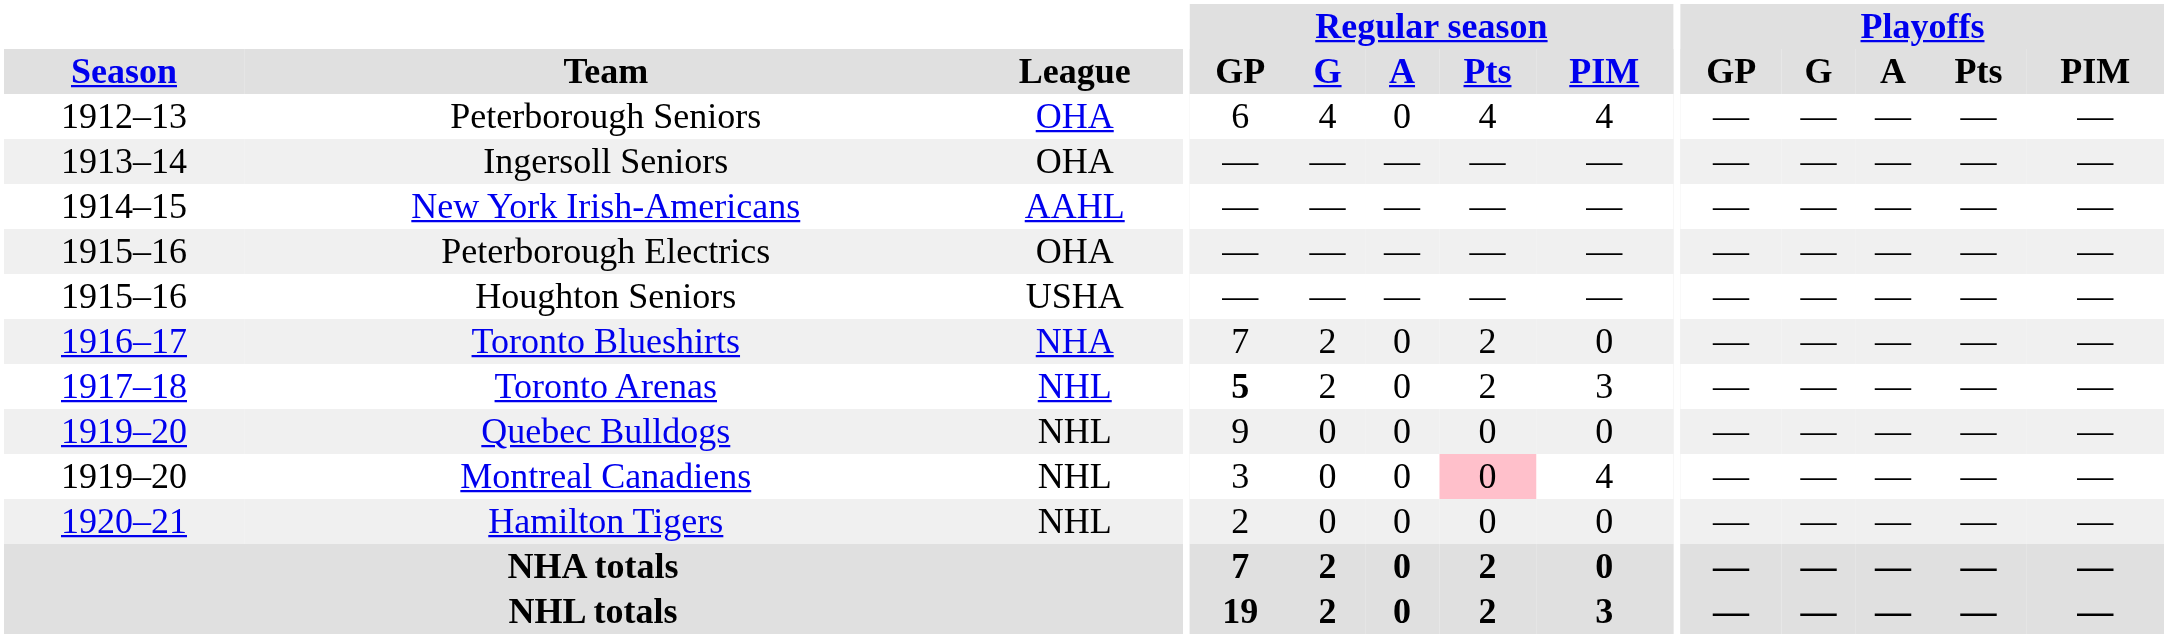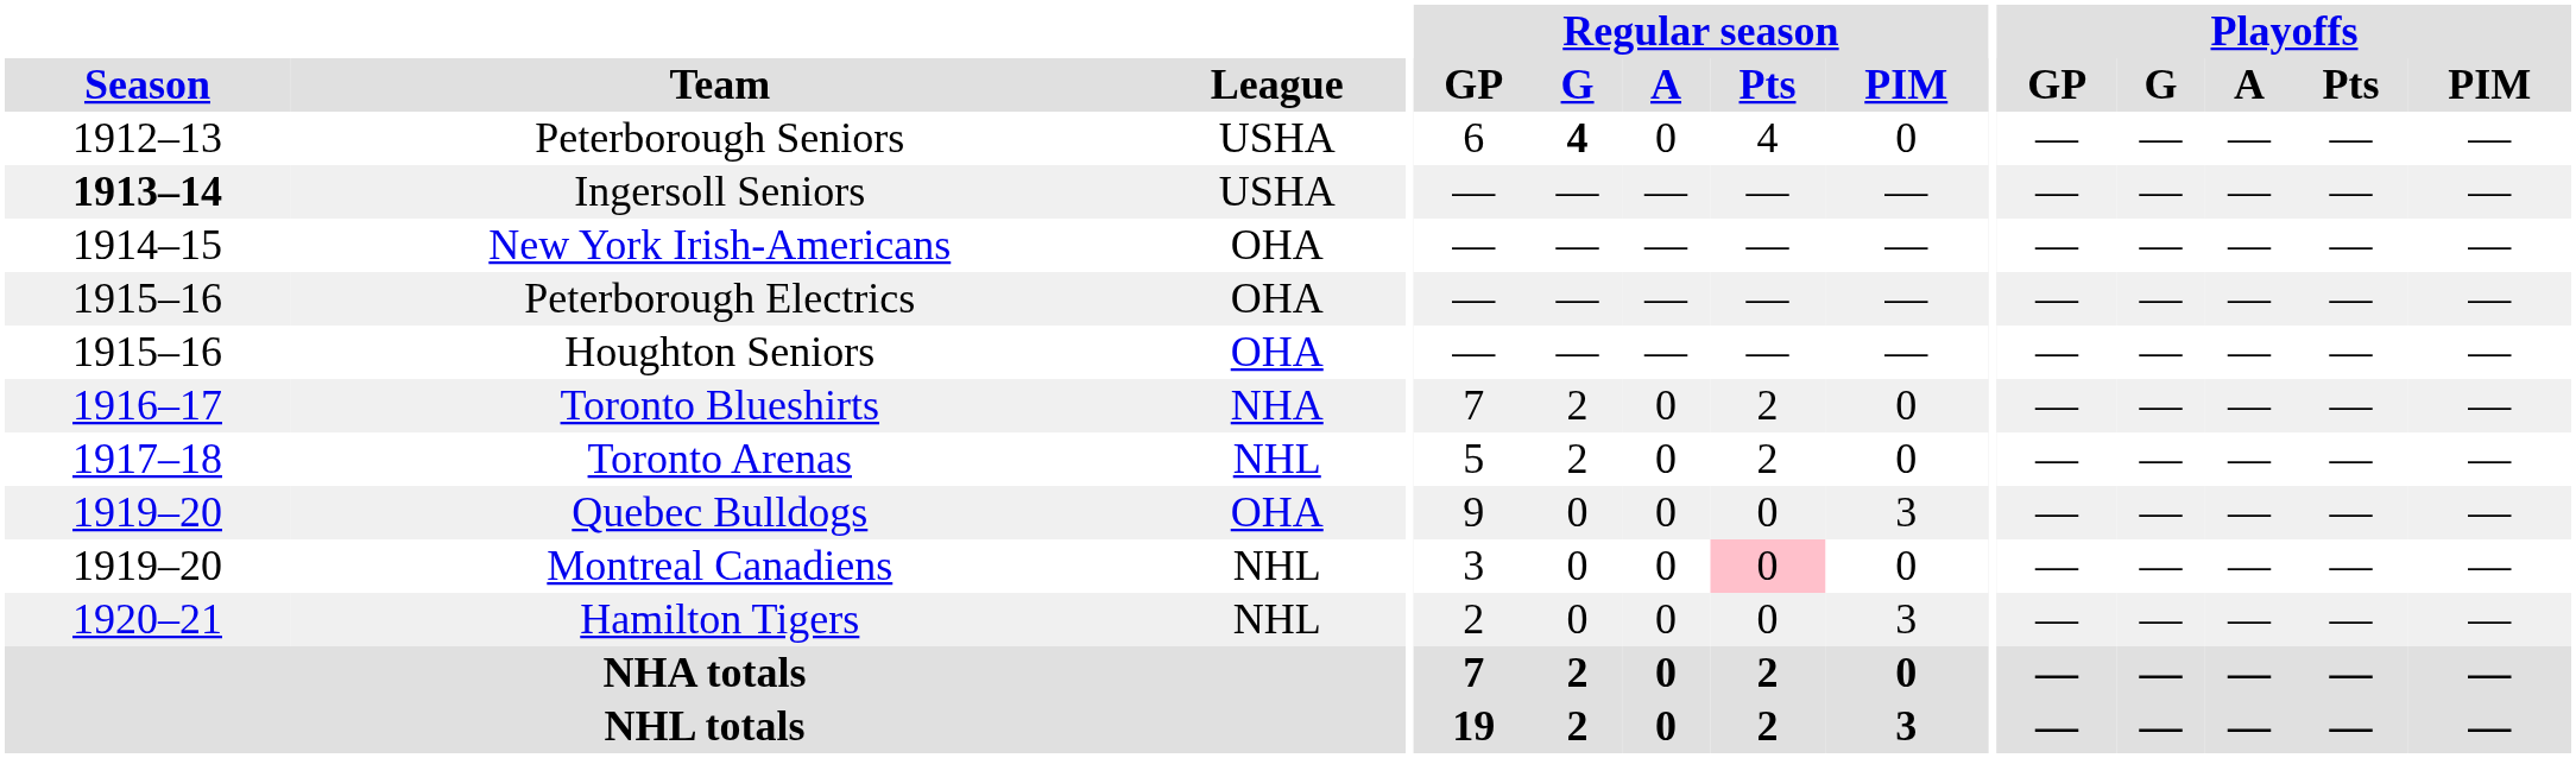Peterborough Seniors | League: OHA -> USHA
Peterborough Seniors | Regular season / G: normal -> bold
Peterborough Seniors | Regular season / PIM: 4 -> 0
Ingersoll Seniors | Season: normal -> bold
Ingersoll Seniors | League: OHA -> USHA
New York Irish-Americans | League: AAHL -> OHA
Houghton Seniors | League: USHA -> OHA
Toronto Arenas | Regular season / GP: bold -> normal
Toronto Arenas | Regular season / PIM: 3 -> 0
Quebec Bulldogs | League: NHL -> OHA
Quebec Bulldogs | Regular season / PIM: 0 -> 3
Montreal Canadiens | Regular season / PIM: 4 -> 0
Hamilton Tigers | Regular season / PIM: 0 -> 3
